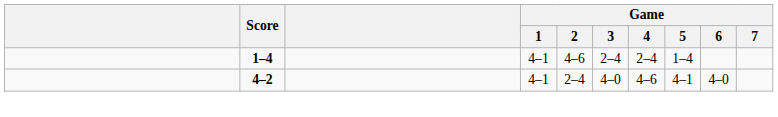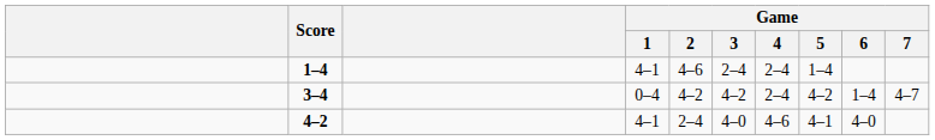+ row: 3–4 | 0–4 | 4–2 | 4–2 | 2–4 | 4–2 | 1–4 | 4–7
